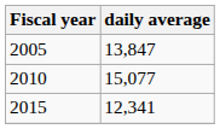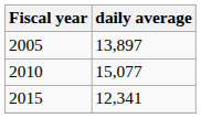2005 | daily average: 13,847 -> 13,897
